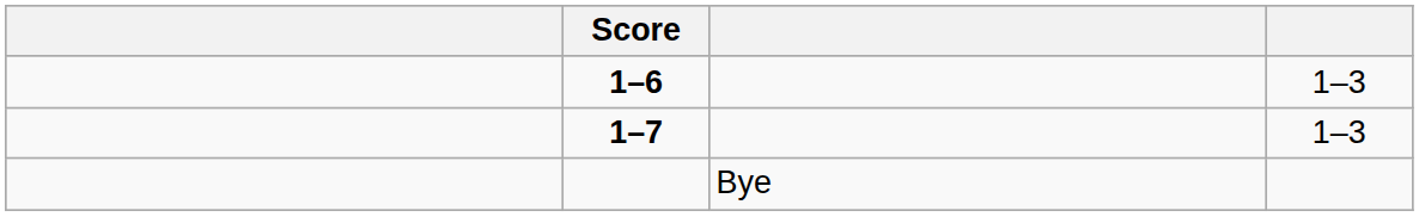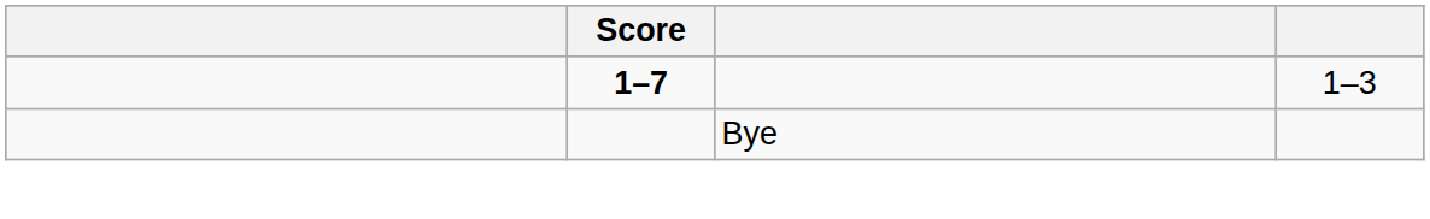- row: 1–6 | 1–3
